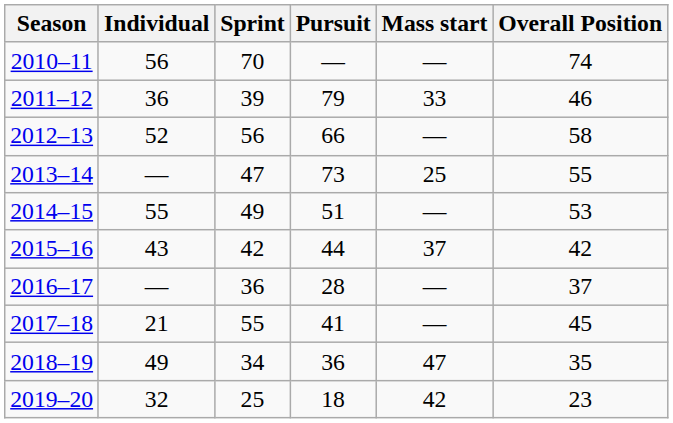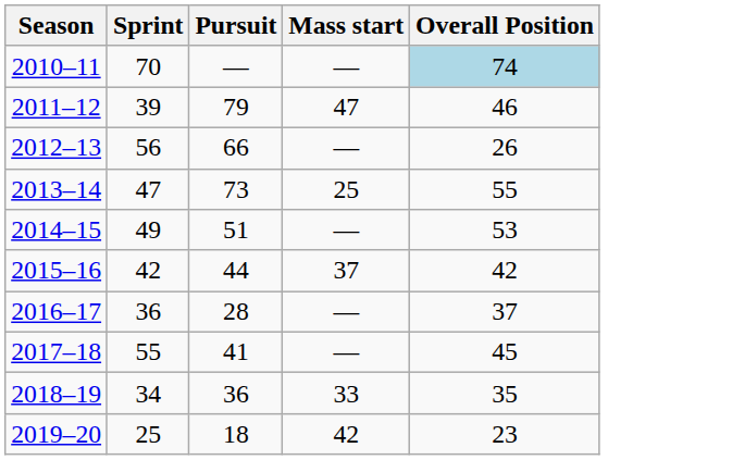- column: Individual | 56 | 36 | 52 | — | 55 | 43 | — | 21 | 49 | 32
2010–11 | Overall Position: no background -> lightblue background
2011–12 | Mass start: 33 -> 47
2012–13 | Overall Position: 58 -> 26
2018–19 | Mass start: 47 -> 33
